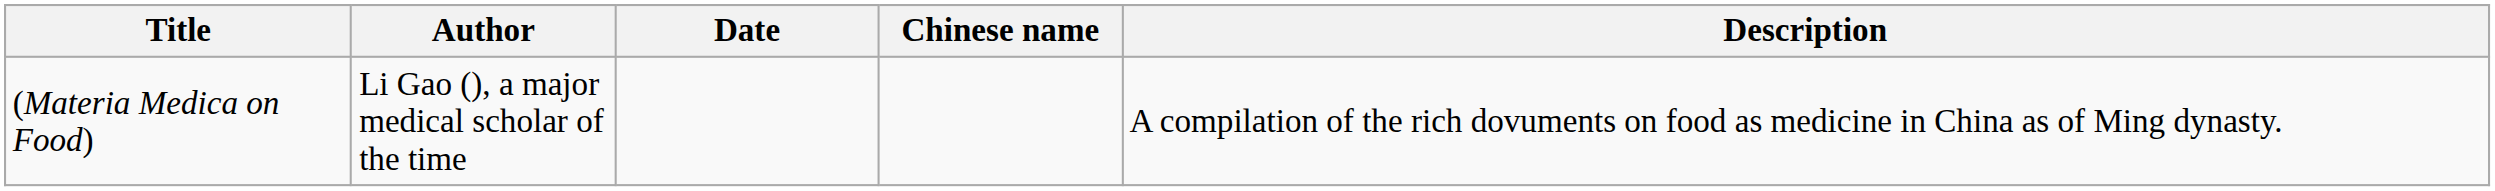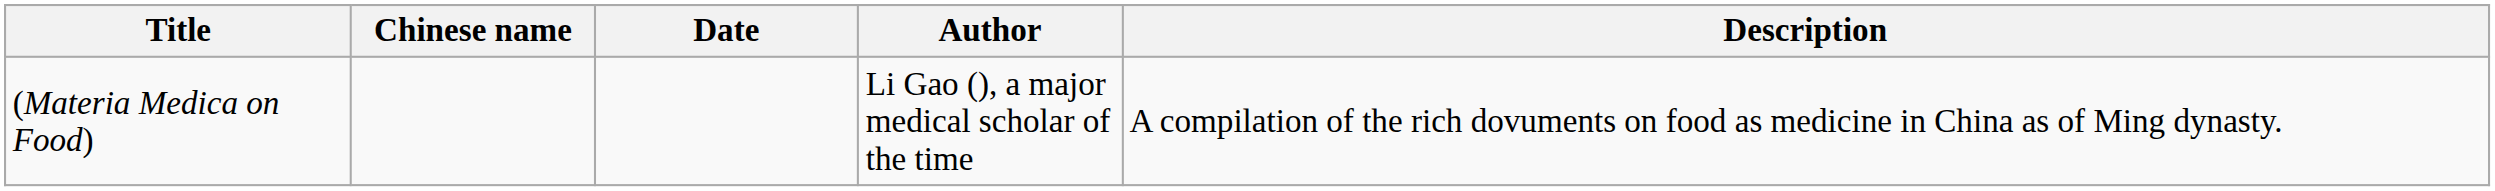columns swapped: Chinese name <-> Author
